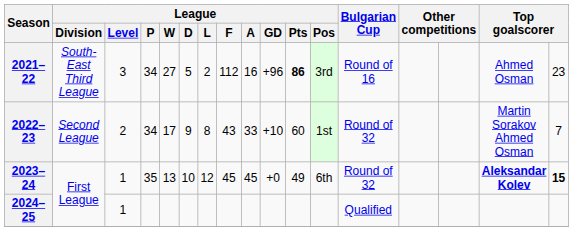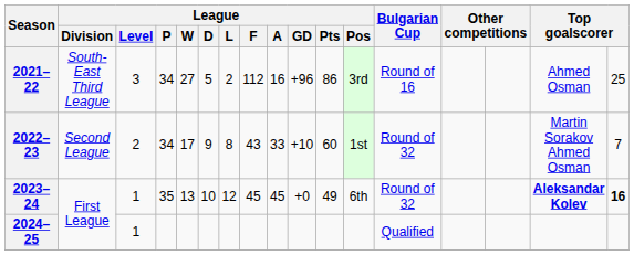2021–22 | League / Pts: bold -> normal
2021–22 | column 17: 23 -> 25
2023–24 | column 17: 15 -> 16
